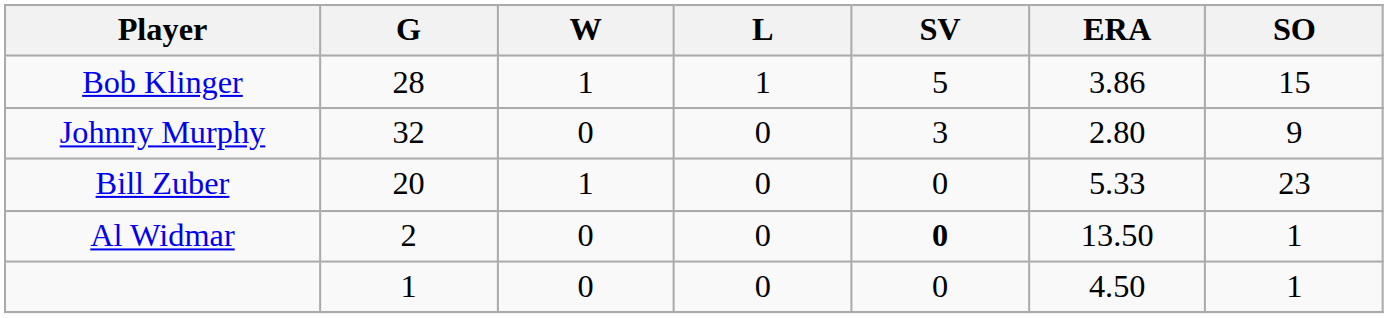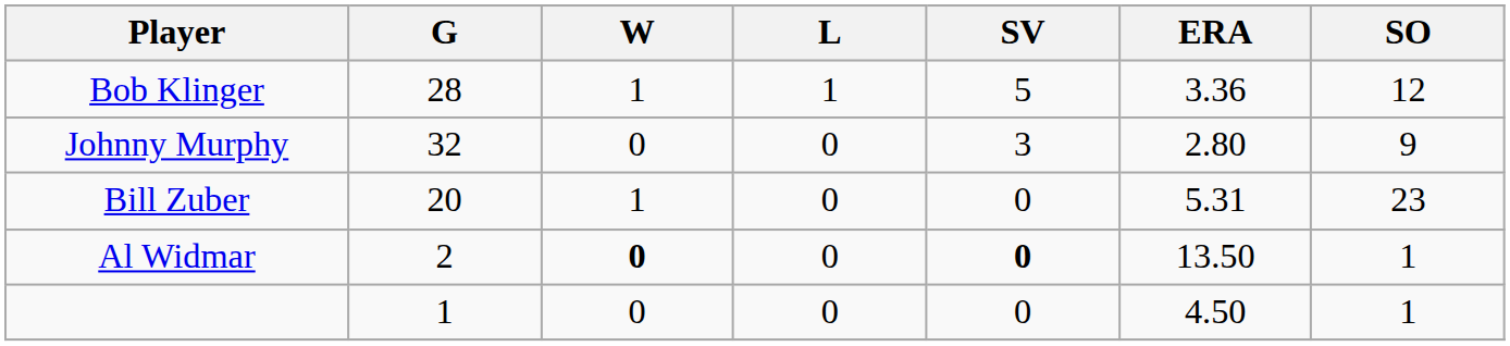Bob Klinger | ERA: 3.86 -> 3.36
Bob Klinger | SO: 15 -> 12
Bill Zuber | ERA: 5.33 -> 5.31
Al Widmar | W: normal -> bold
